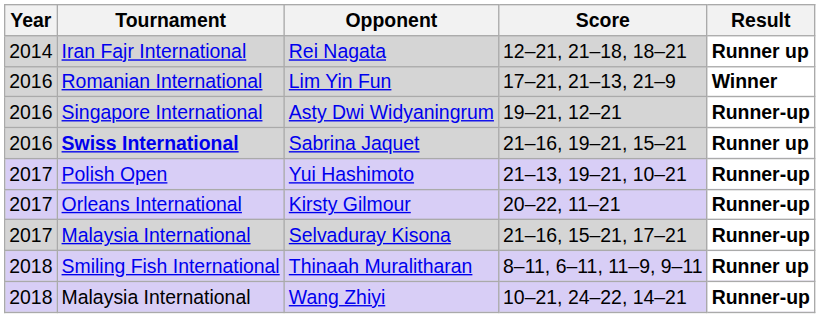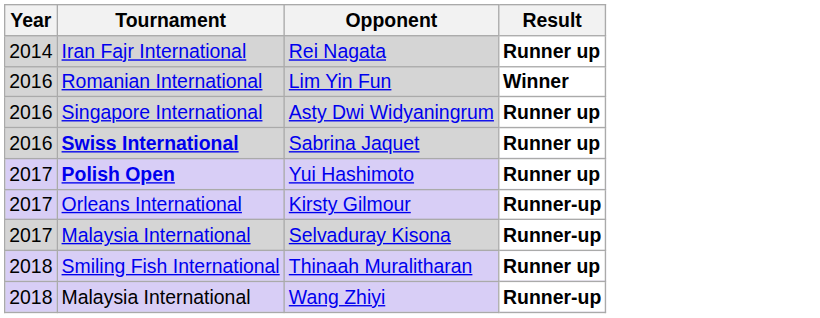- column: Score | 12–21, 21–18, 18–21 | 17–21, 21–13, 21–9 | 19–21, 12–21 | 21–16, 19–21, 15–21 | 21–13, 19–21, 10–21 | 20–22, 11–21 | 21–16, 15–21, 17–21 | 8–11, 6–11, 11–9, 9–11 | 10–21, 24–22, 14–21
Asty Dwi Widyaningrum | Result: Runner-up -> Runner up
Yui Hashimoto | Tournament: normal -> bold
Yui Hashimoto | Result: Runner-up -> Runner up
